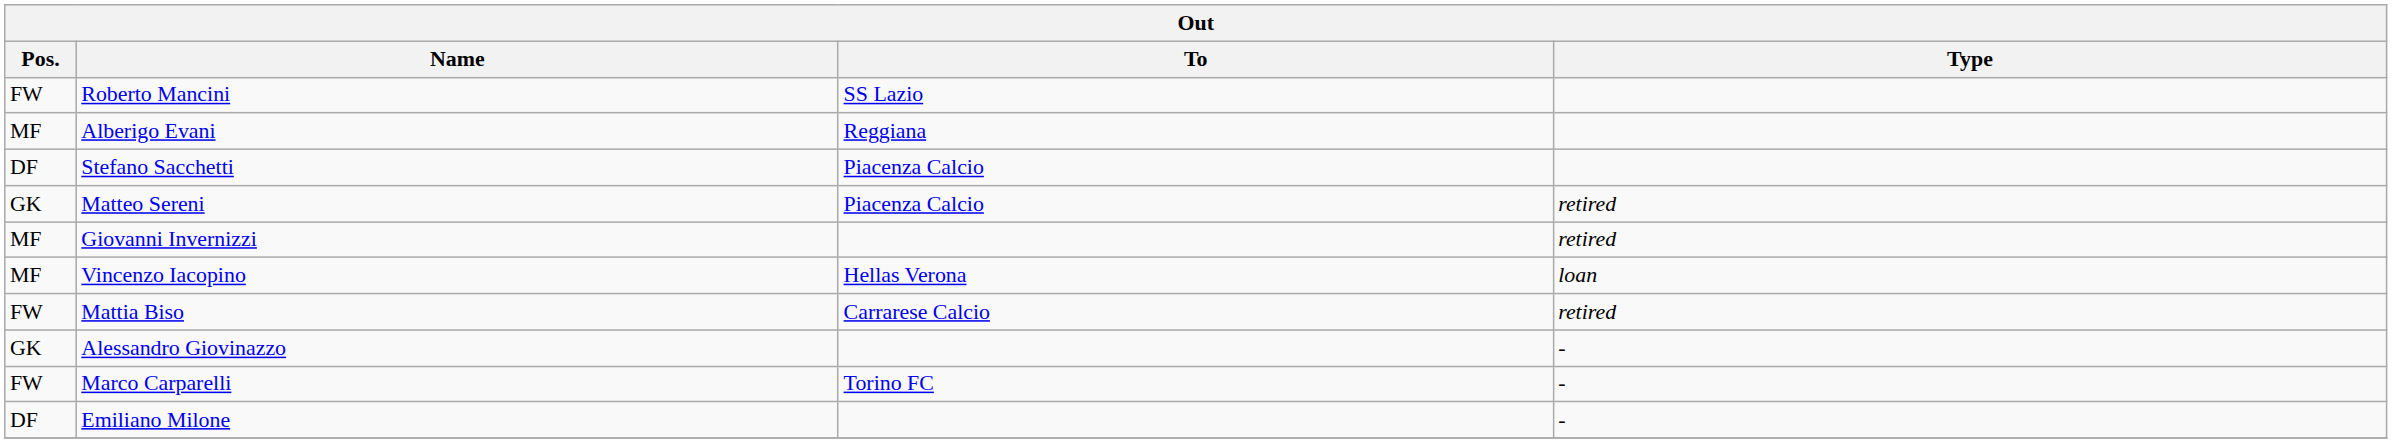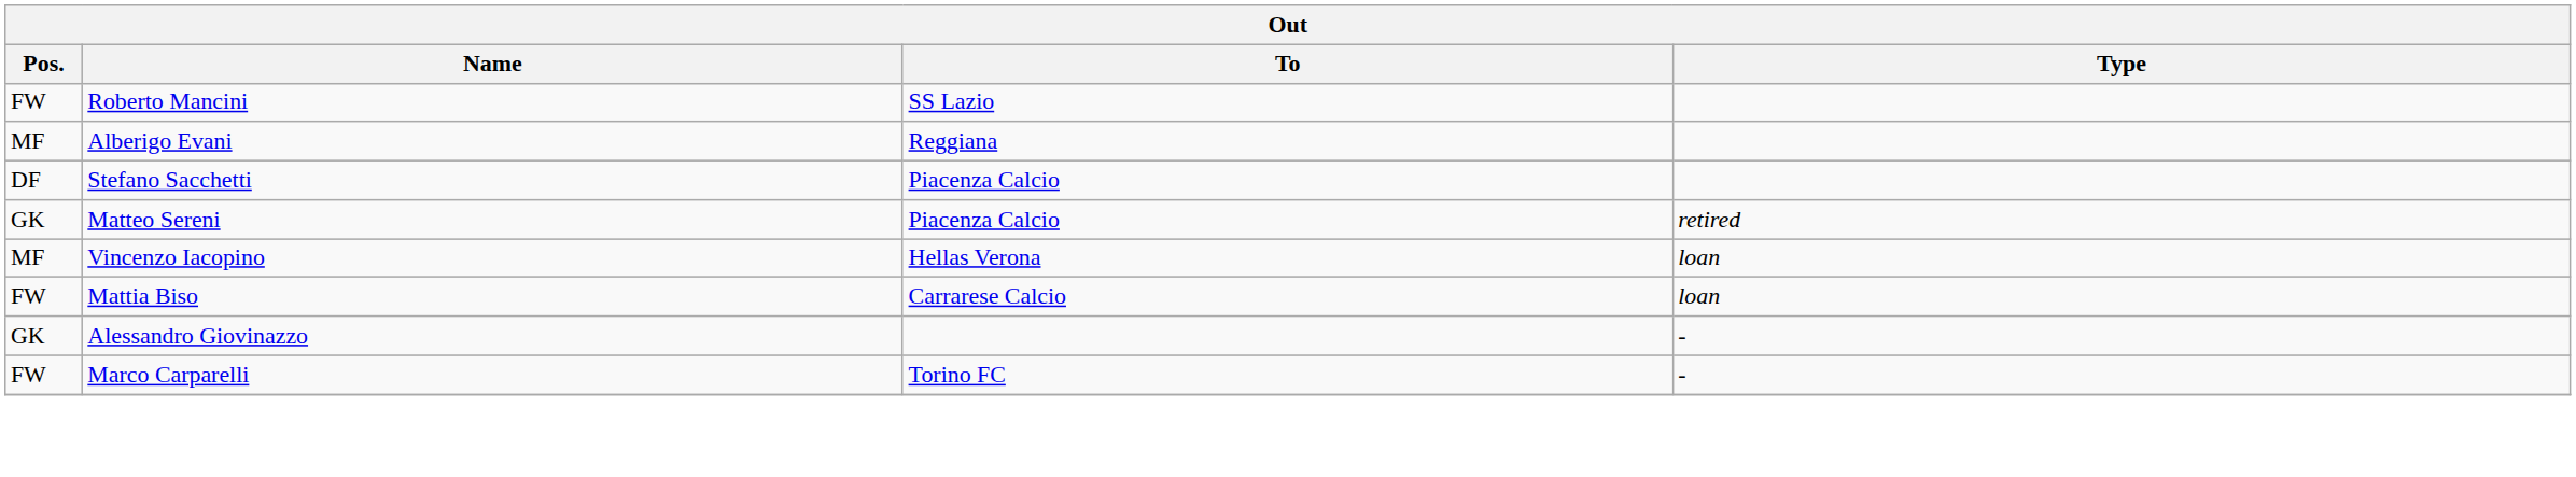- row: MF | Giovanni Invernizzi | retired
Mattia Biso | Type: retired -> loan
- row: DF | Emiliano Milone | -
